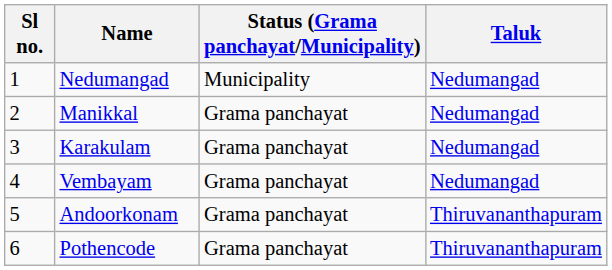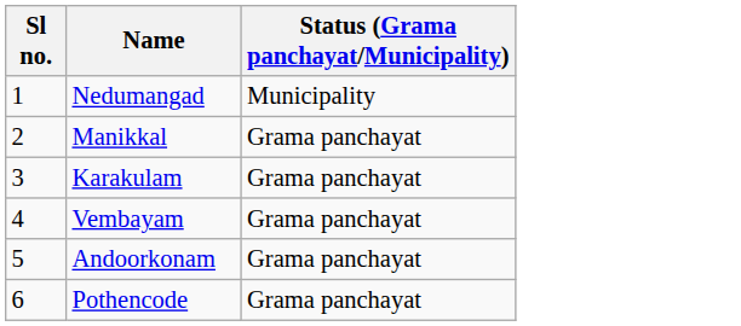- column: Taluk | Nedumangad | Nedumangad | Nedumangad | Nedumangad | Thiruvananthapuram | Thiruvananthapuram
